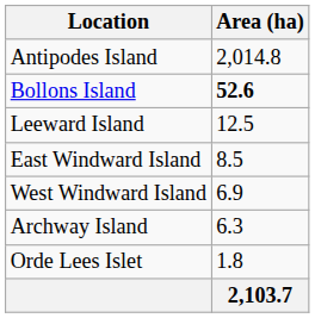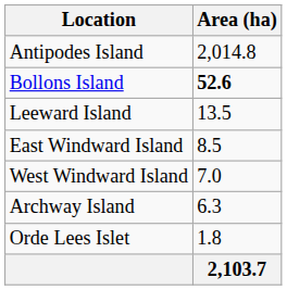Leeward Island | Area (ha): 12.5 -> 13.5
West Windward Island | Area (ha): 6.9 -> 7.0
